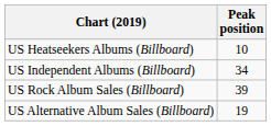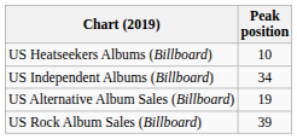rows swapped: US Rock Album Sales (Billboard) <-> US Alternative Album Sales (Billboard)
